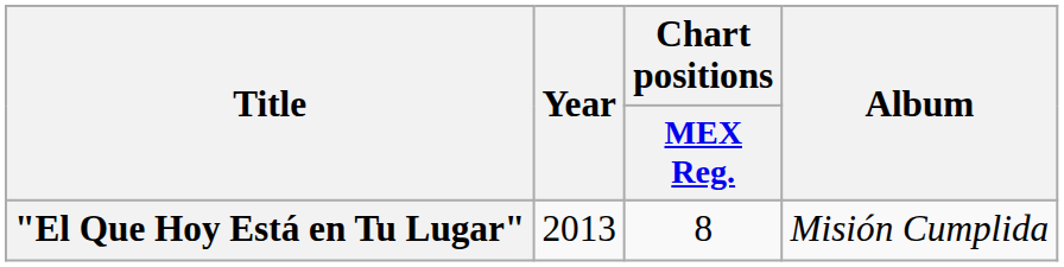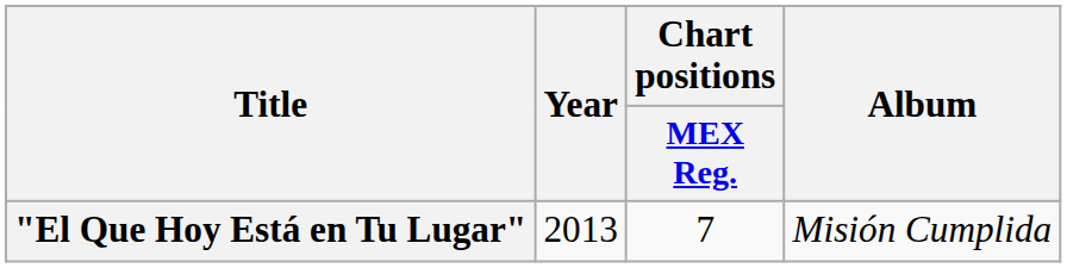"El Que Hoy Está en Tu Lugar" | Chart positions / MEX Reg.: 8 -> 7
